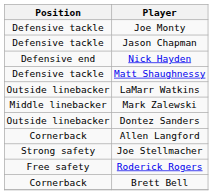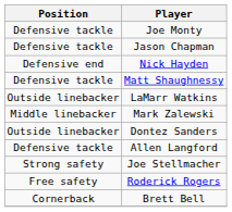Allen Langford | Position: Cornerback -> Defensive tackle
